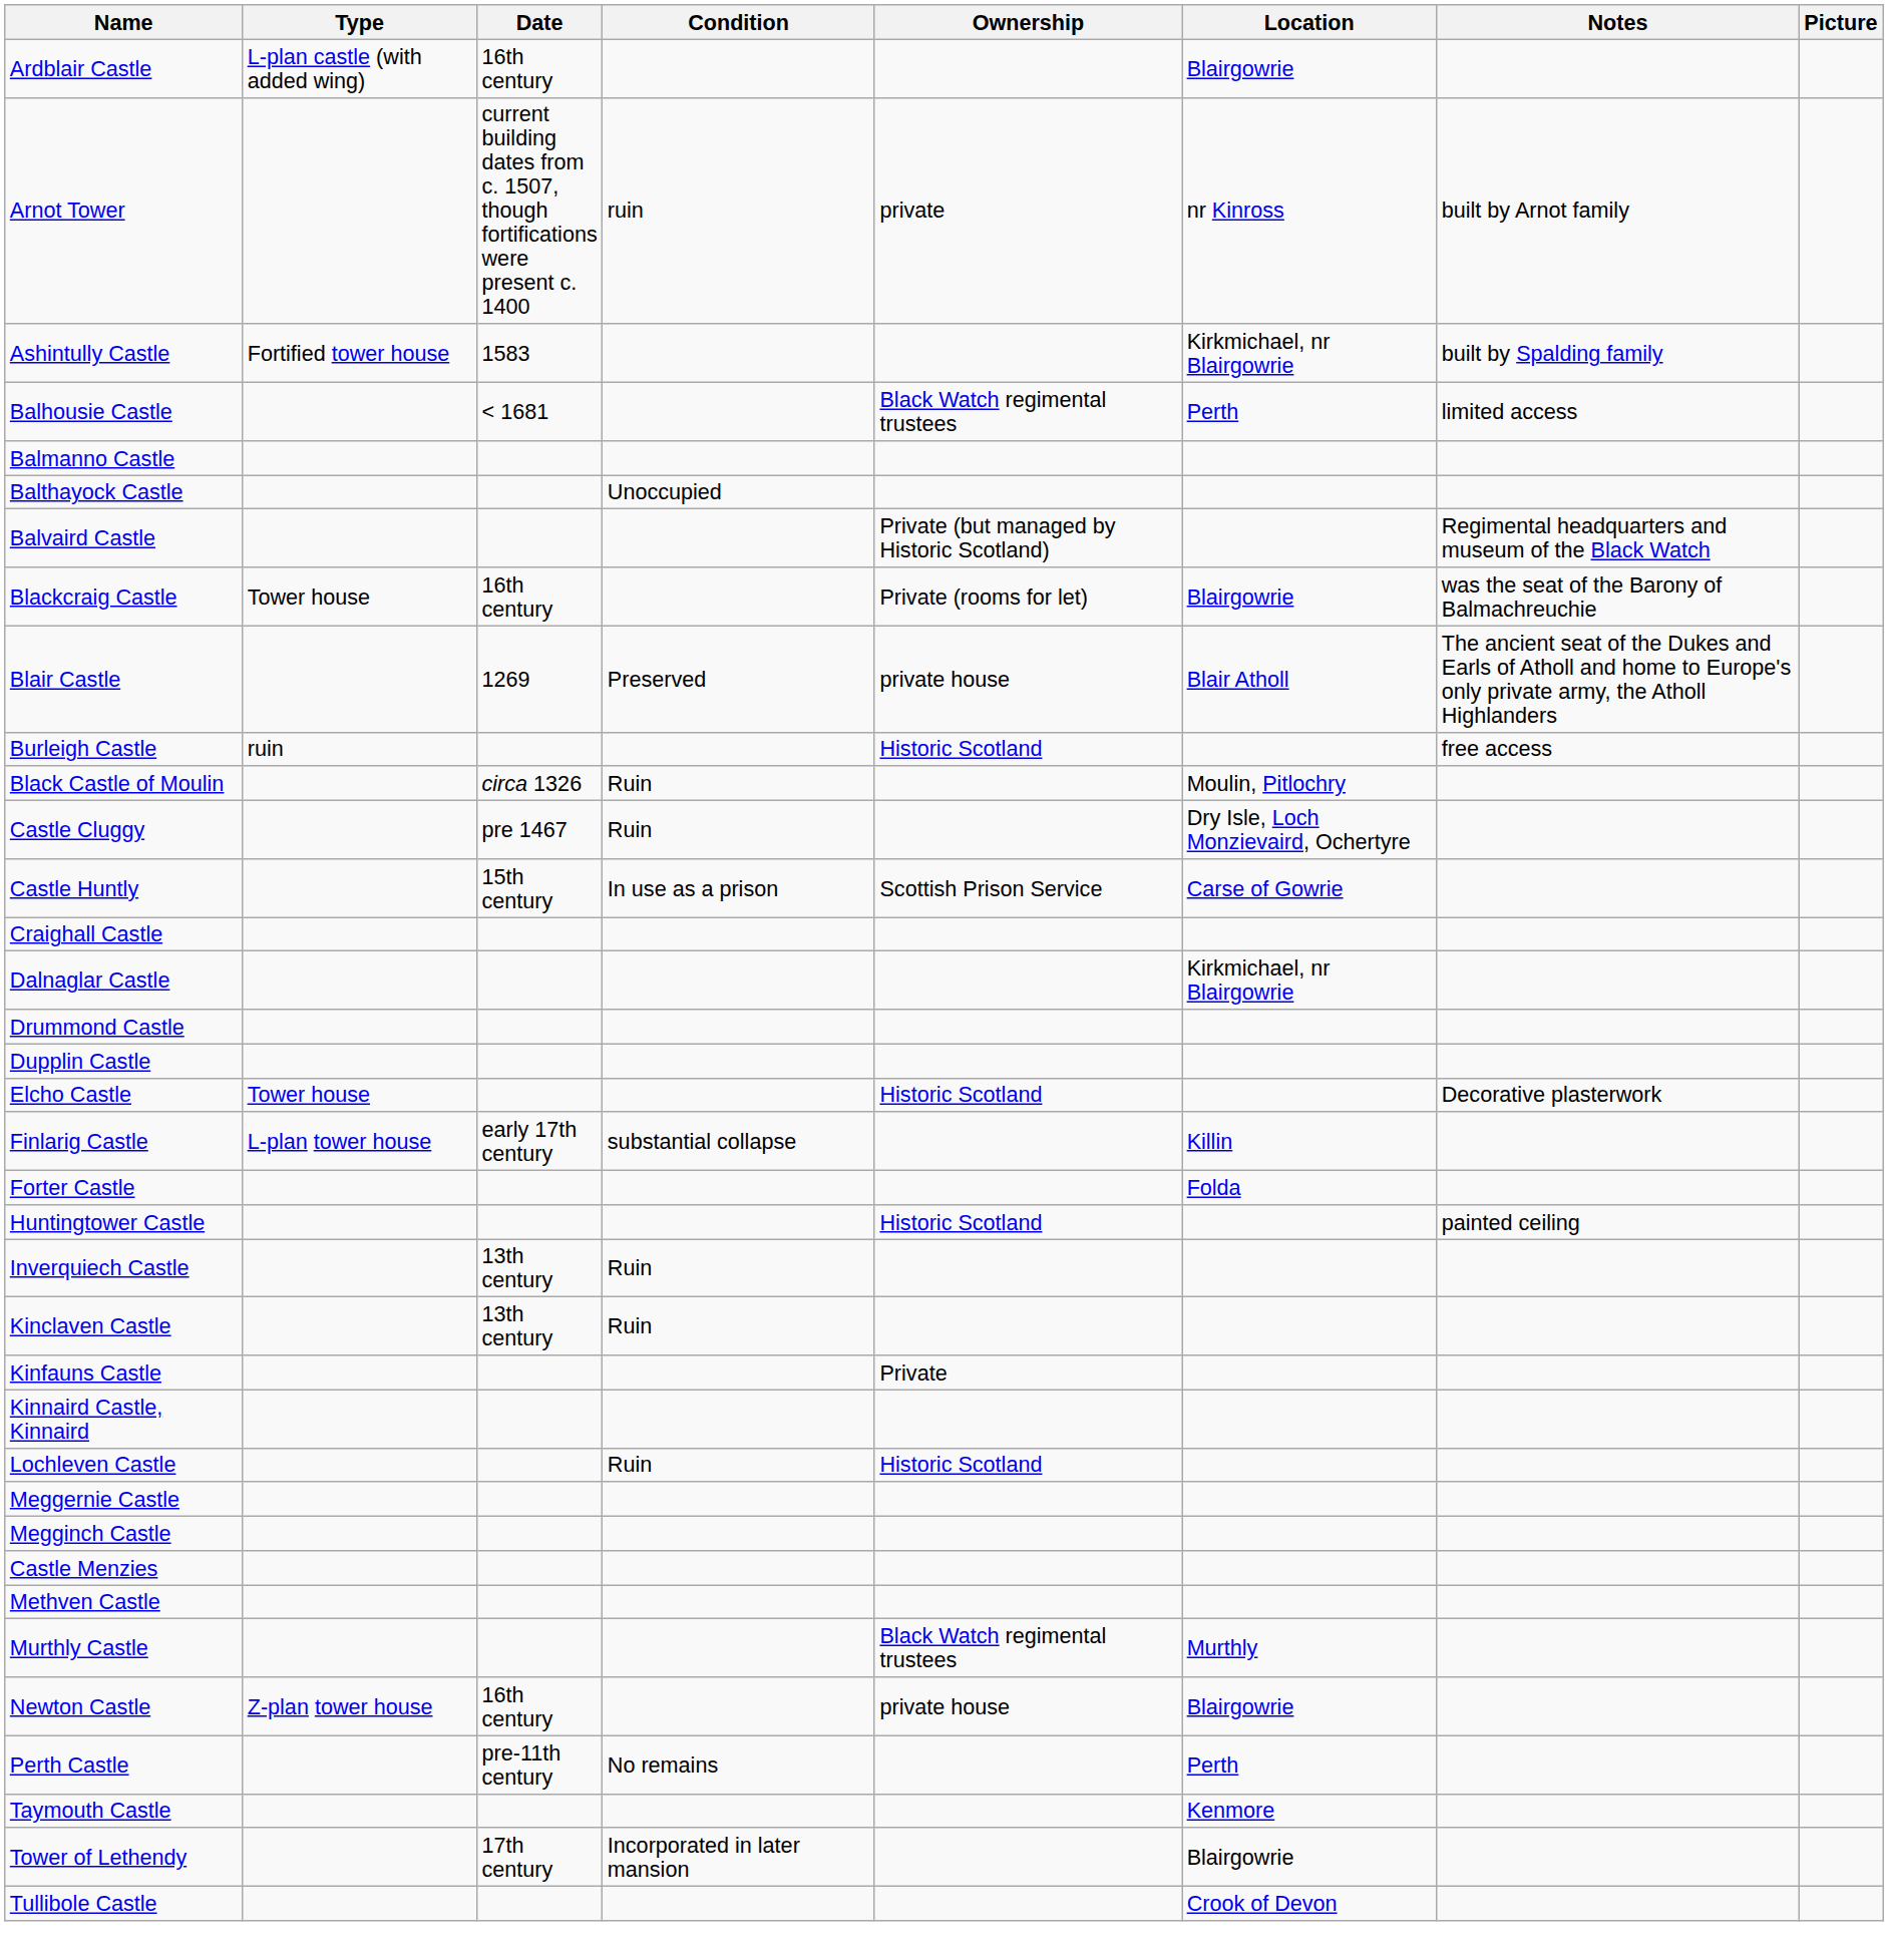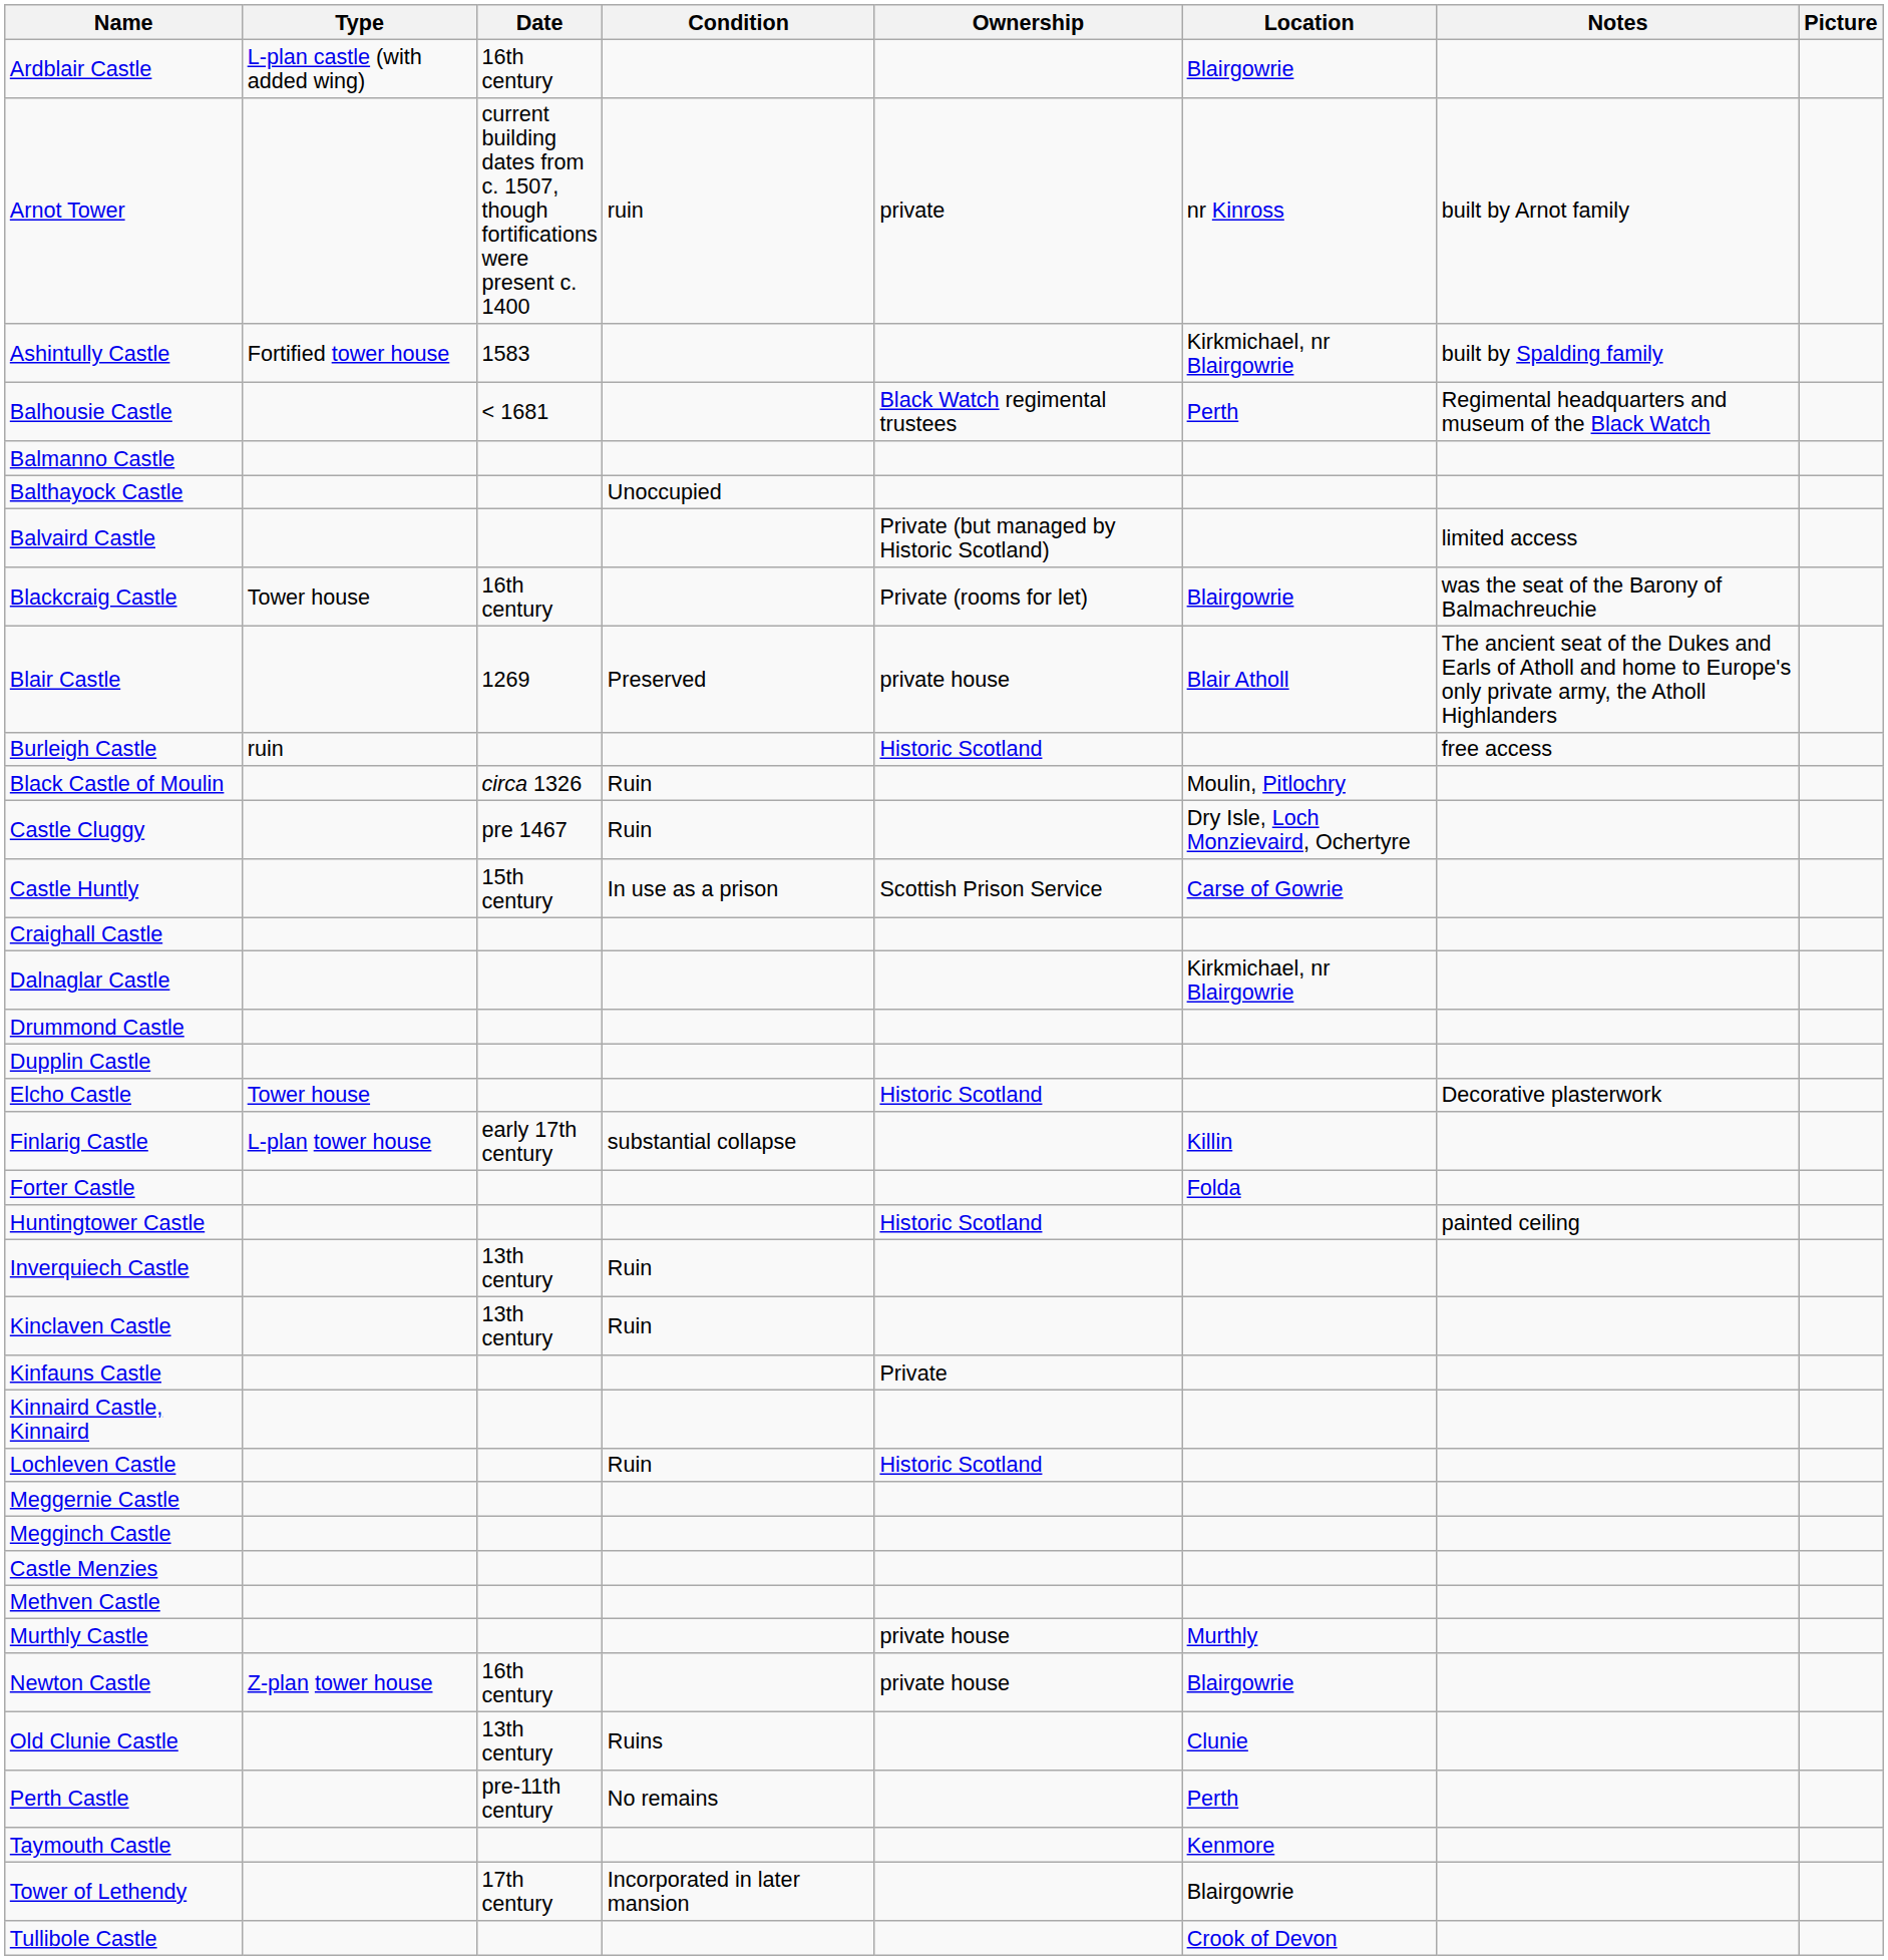Balhousie Castle | Notes: limited access -> Regimental headquarters and museum of the Black Watch
Balvaird Castle | Notes: Regimental headquarters and museum of the Black Watch -> limited access
Murthly Castle | Ownership: Black Watch regimental trustees -> private house
+ row: Old Clunie Castle | 13th century | Ruins | Clunie
